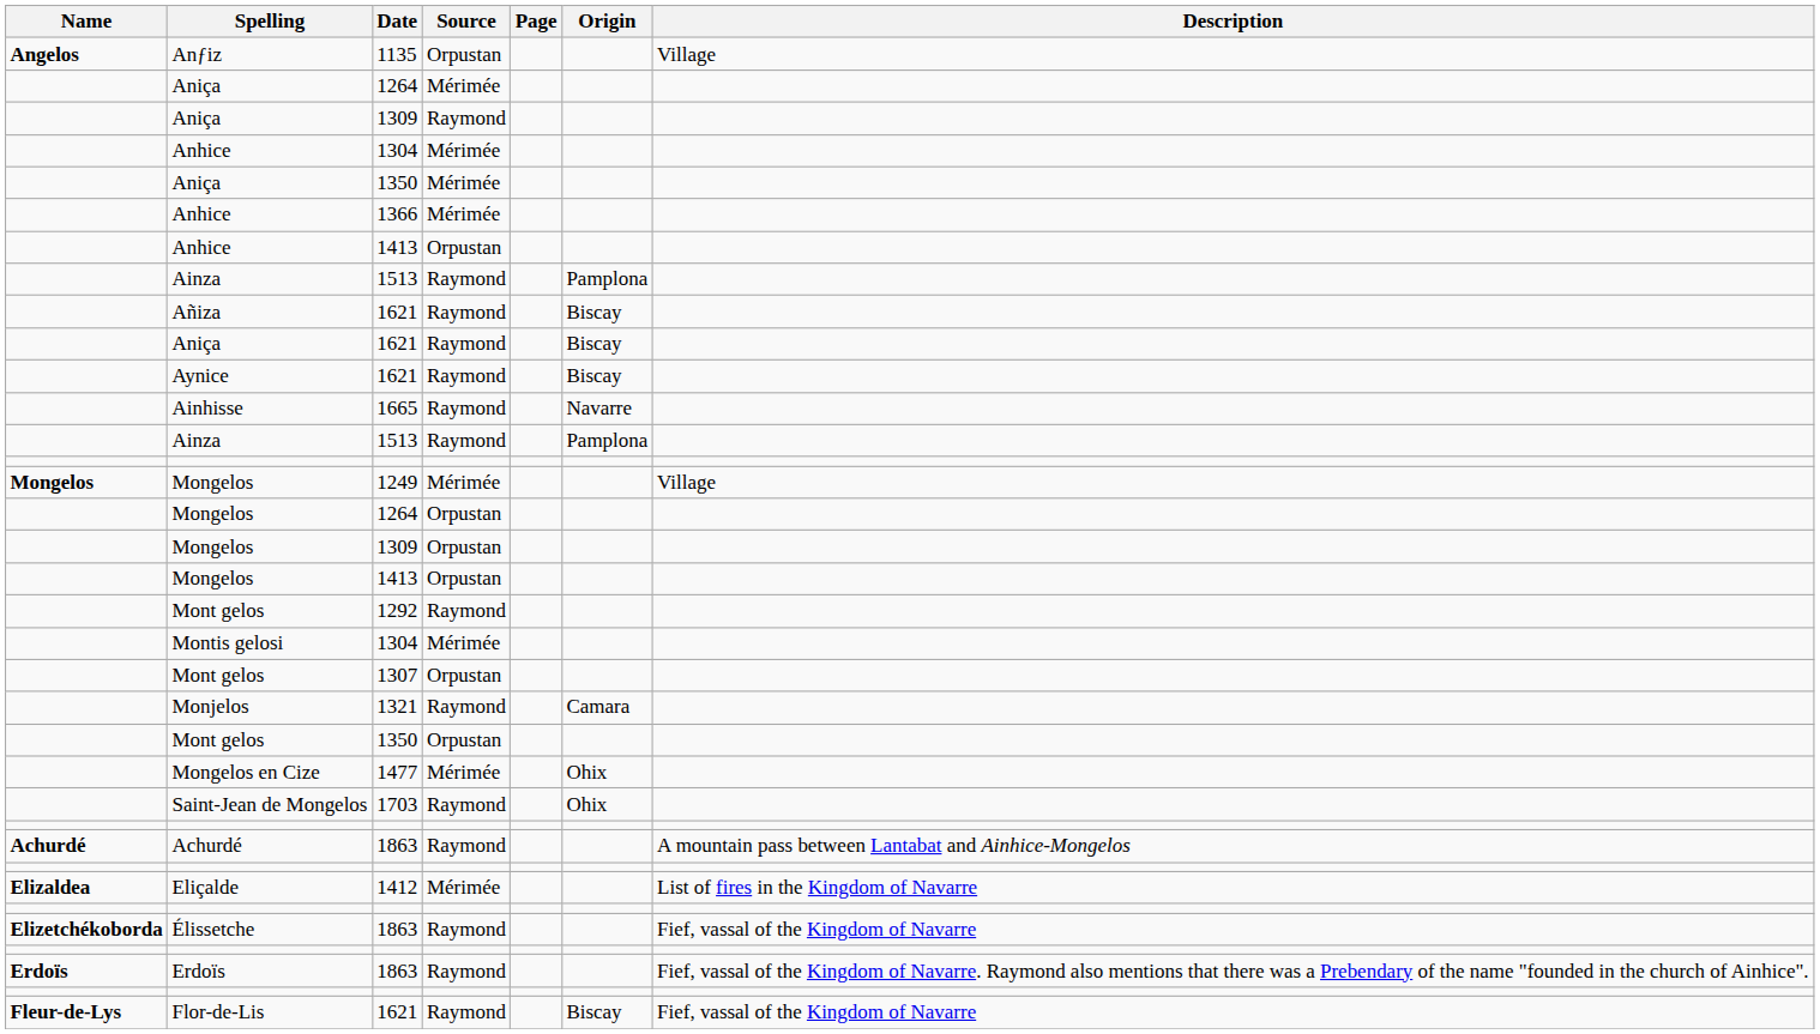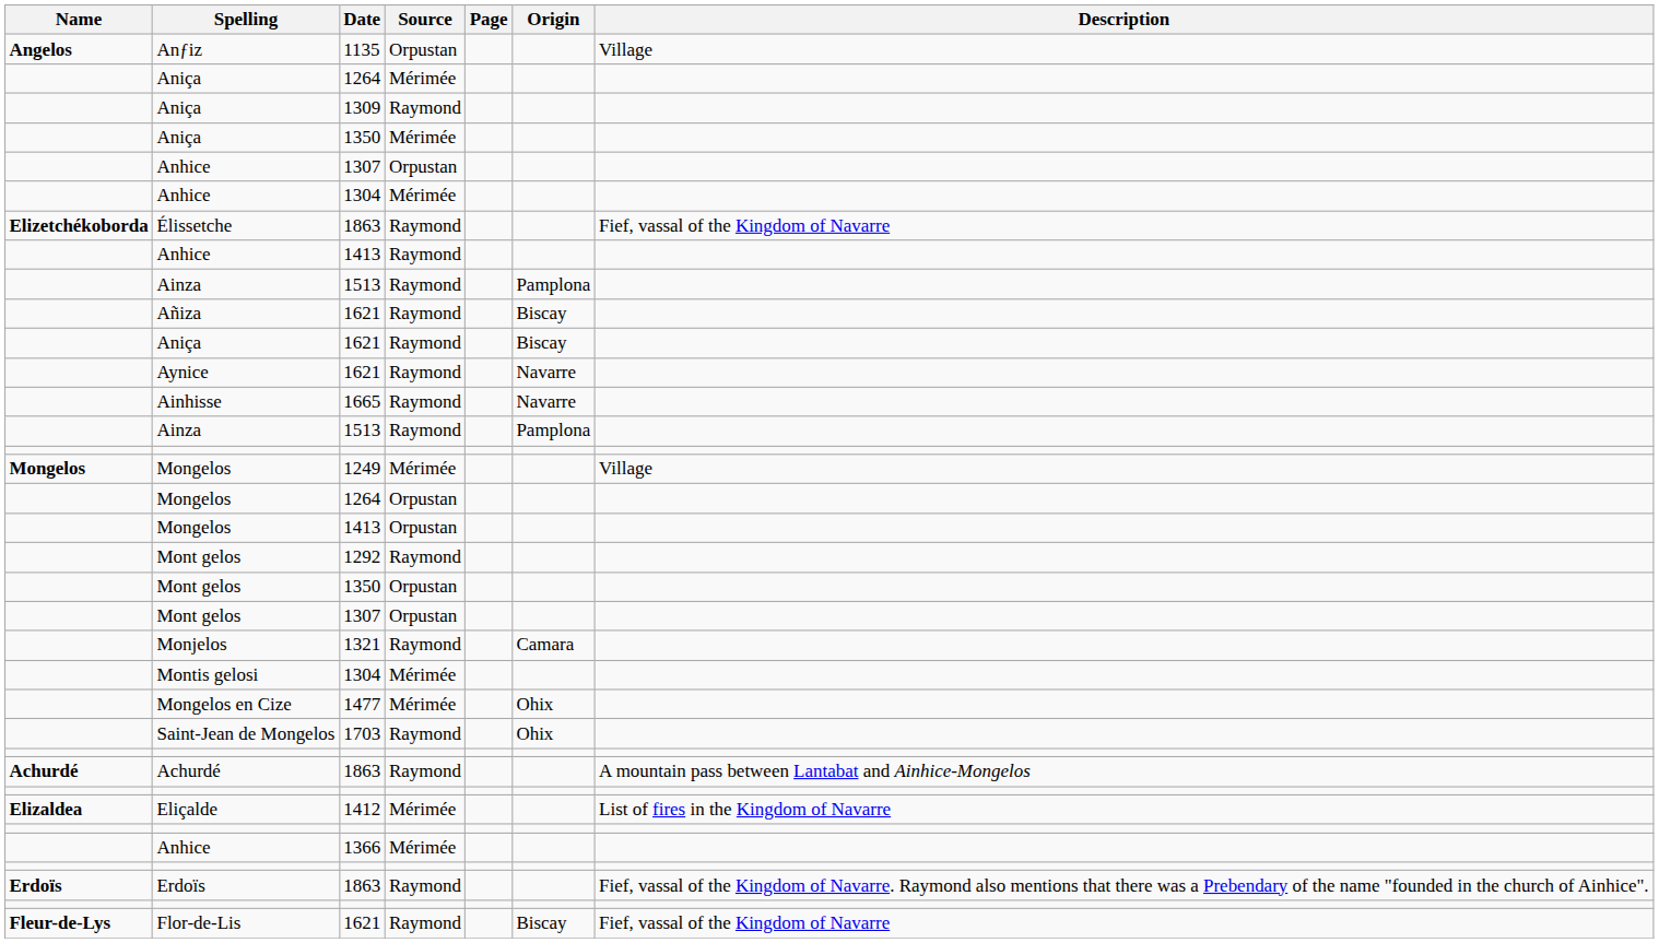rows swapped: Anhice / 1304 <-> Aniça / 1350
+ row: Anhice | 1307 | Orpustan
rows swapped: Anhice / 1366 <-> Élissetche
Anhice / 1413 | Source: Orpustan -> Raymond
Aynice | Origin: Biscay -> Navarre
- row: Mongelos | 1309 | Orpustan
rows swapped: Montis gelosi <-> Mont gelos / 1350
